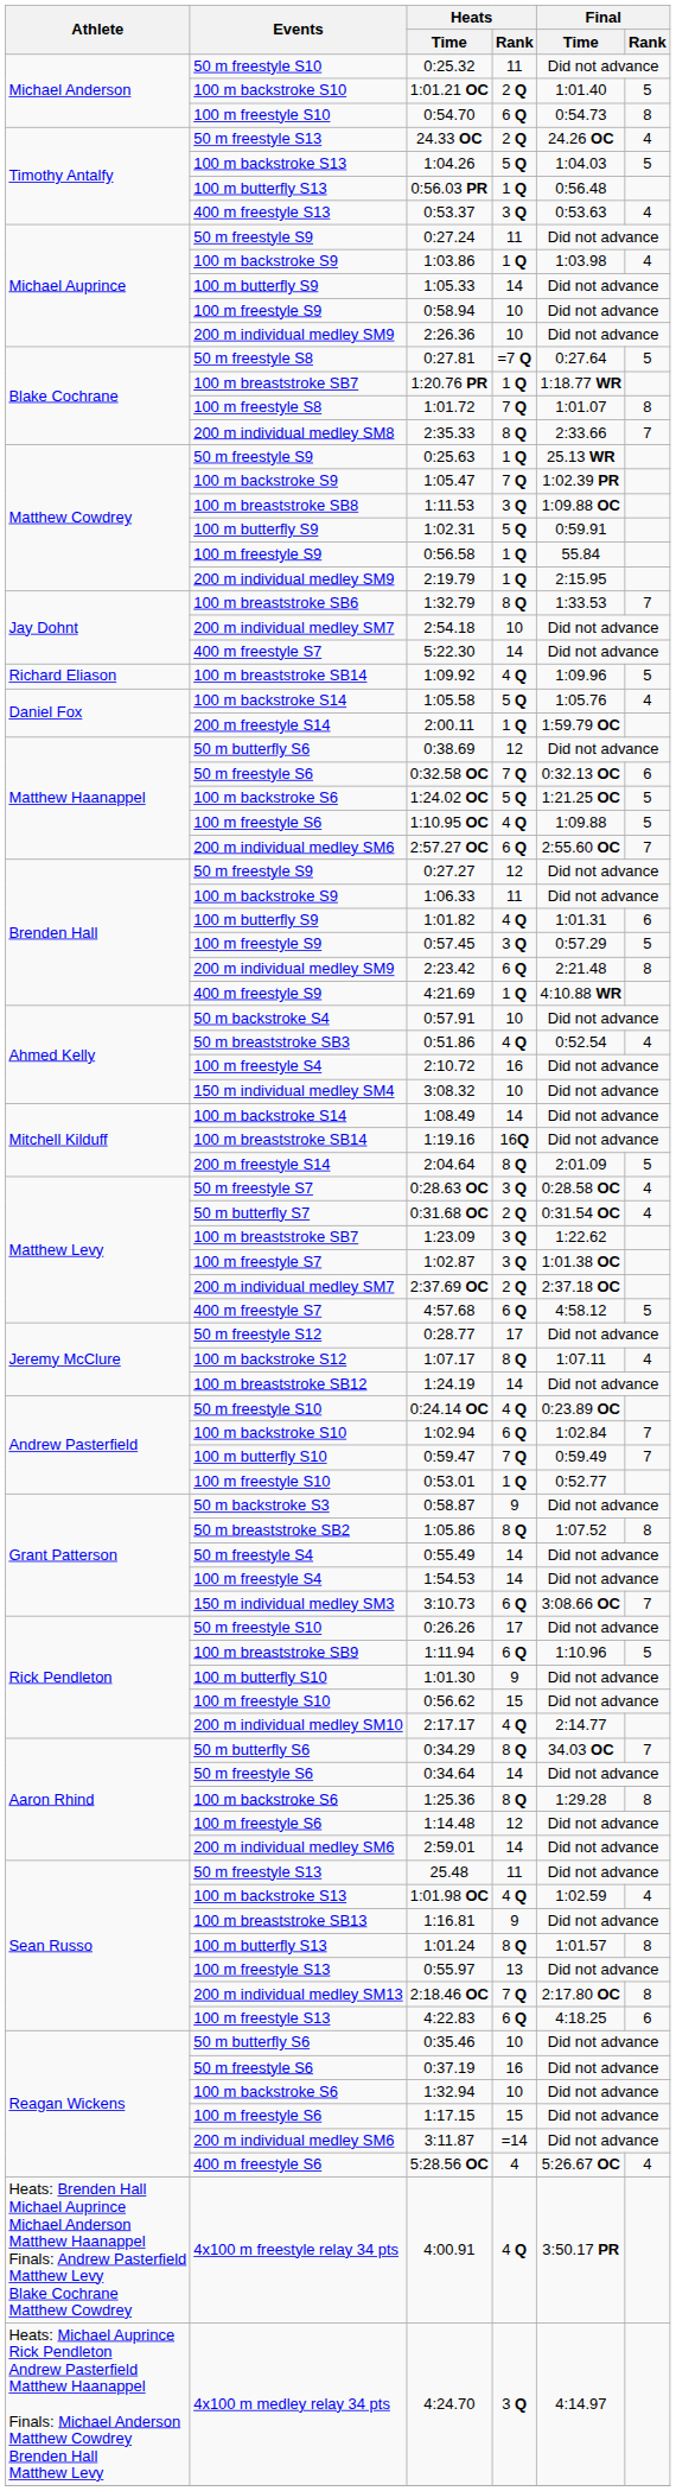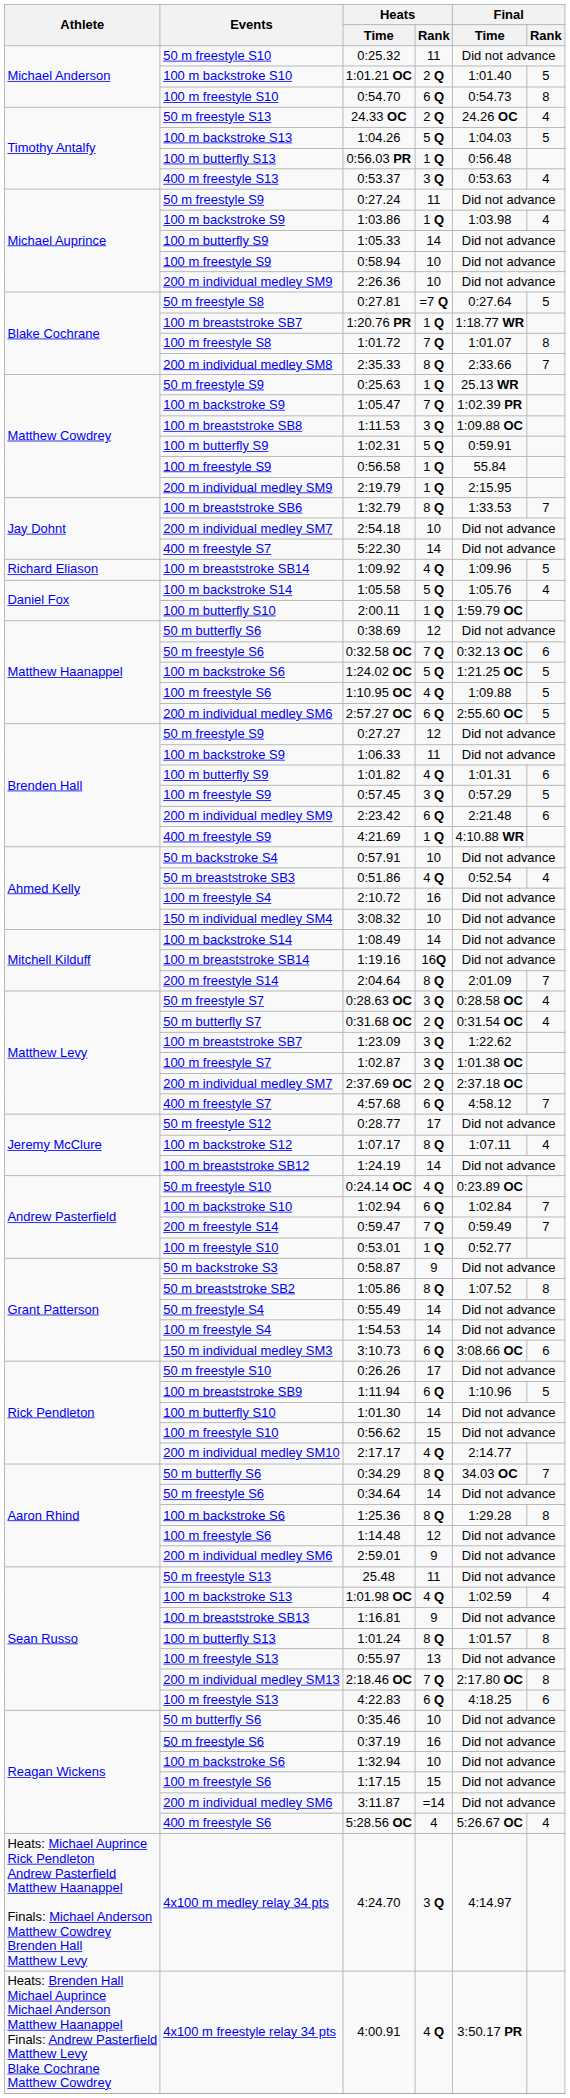2:00.11 | Events: 200 m freestyle S14 -> 100 m butterfly S10
2:57.27 OC | Final / Rank: 7 -> 5
2:23.42 | Final / Rank: 8 -> 6
2:04.64 | Final / Rank: 5 -> 7
4:57.68 | Final / Rank: 5 -> 7
0:59.47 | Events: 100 m butterfly S10 -> 200 m freestyle S14
3:10.73 | Final / Rank: 7 -> 6
1:01.30 | Heats / Rank: 9 -> 14
2:59.01 | Heats / Rank: 14 -> 9
rows swapped: 4:00.91 <-> 4:24.70
